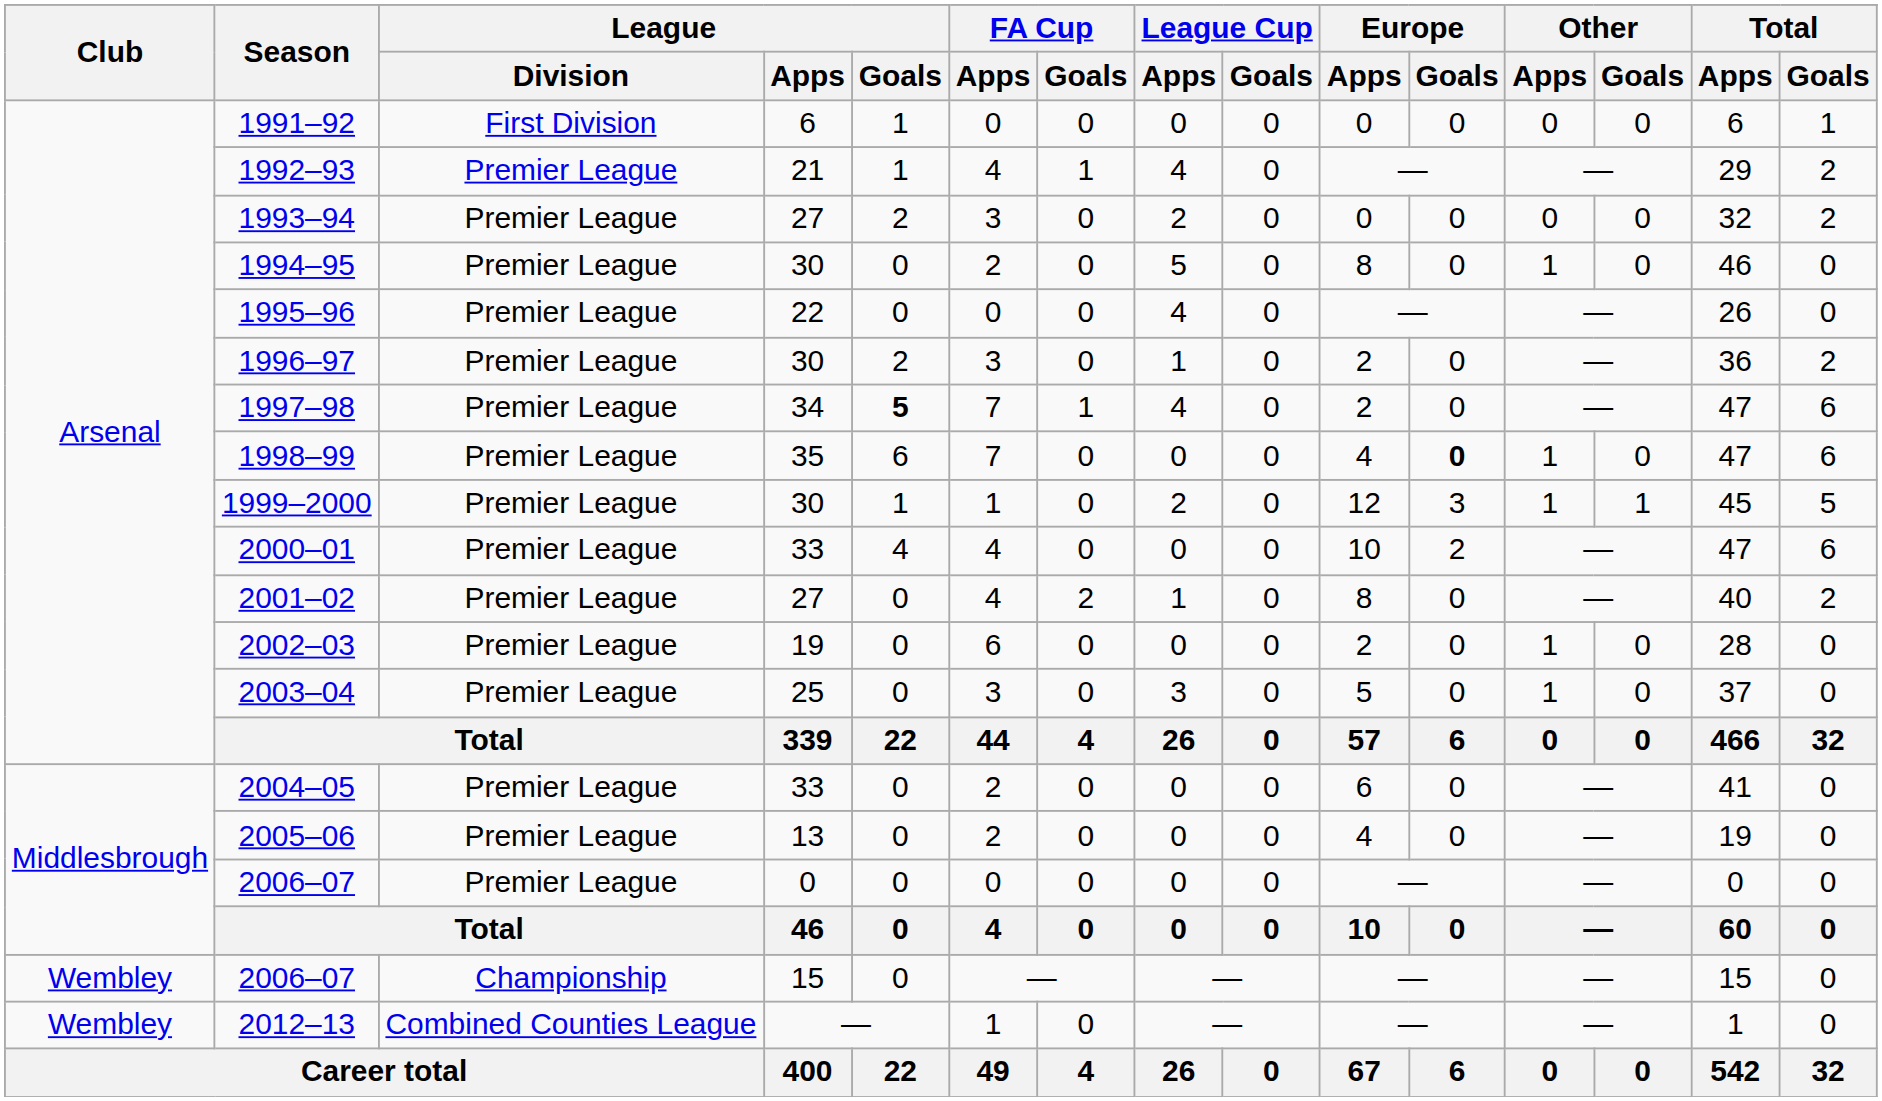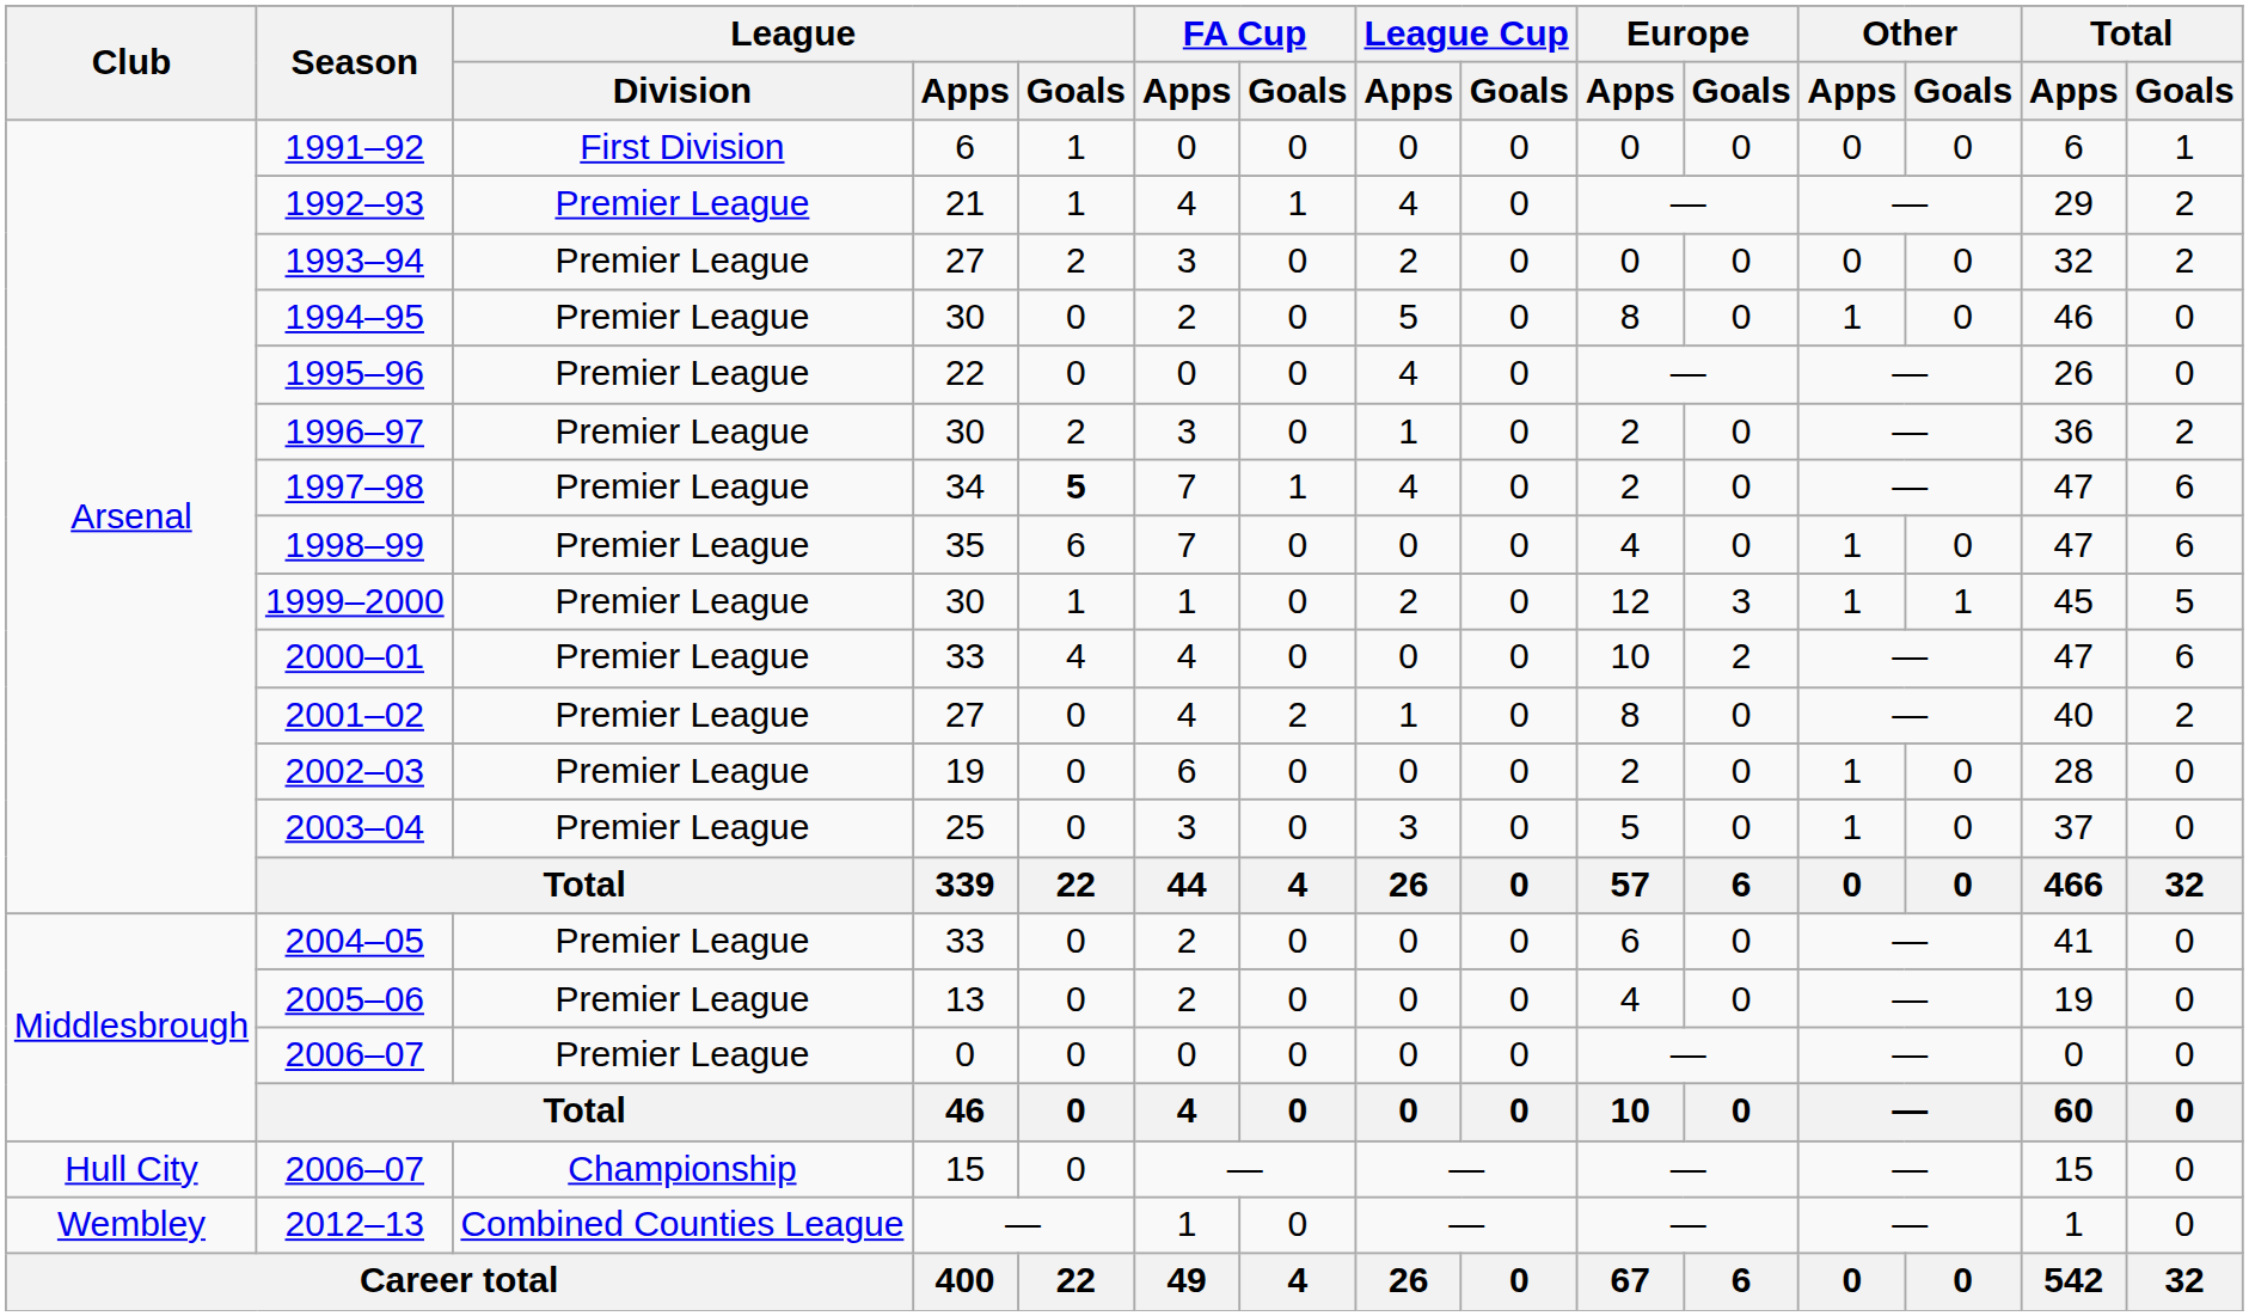1998–99 | Europe / Goals: bold -> normal
2006–07 / 15 | Club: Wembley -> Hull City
